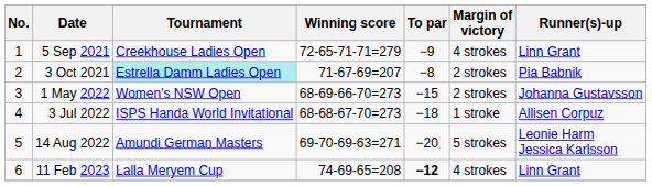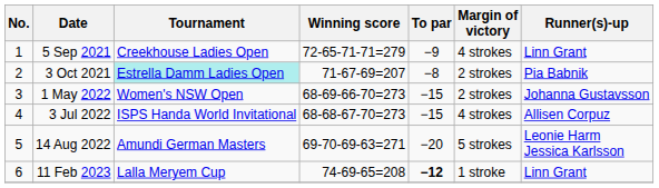3 Jul 2022 | To par: −18 -> −15
3 Jul 2022 | Margin of victory: 1 stroke -> 4 strokes
11 Feb 2023 | Margin of victory: 4 strokes -> 1 stroke
